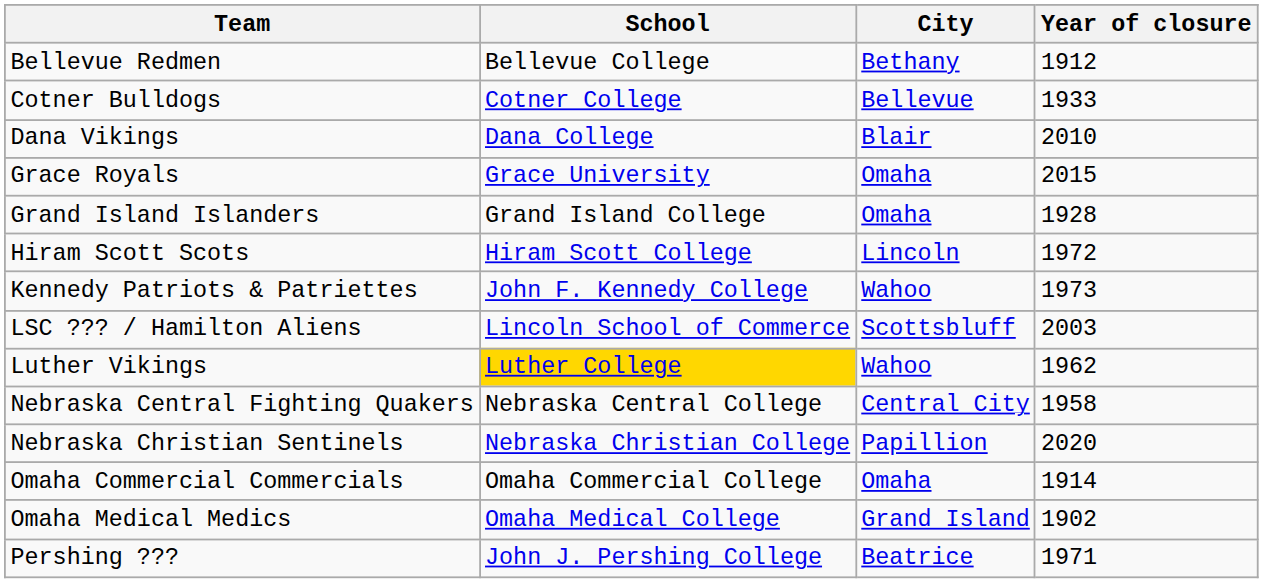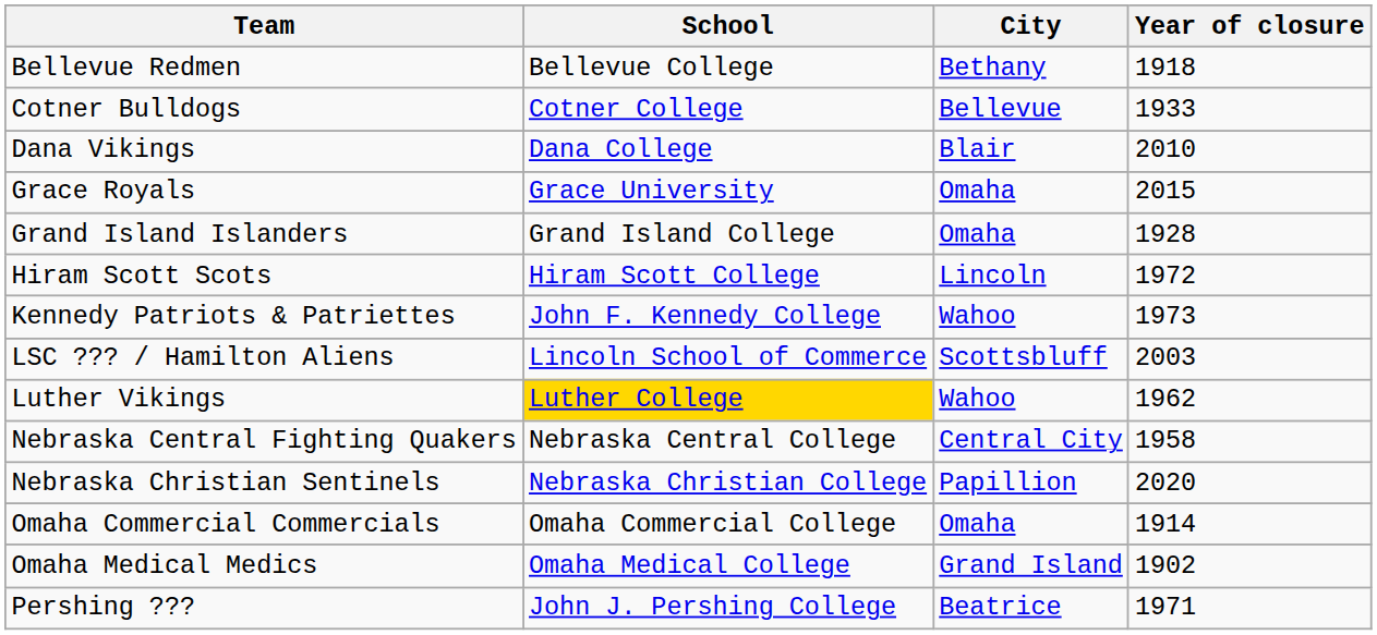Bellevue Redmen | Year of closure: 1912 -> 1918
